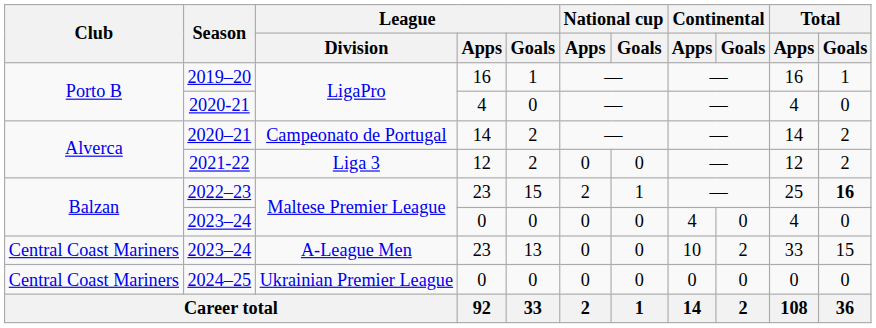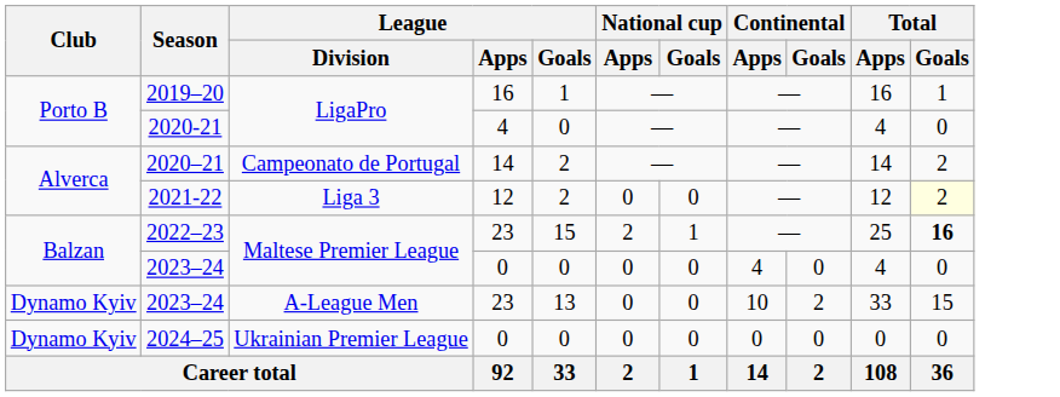2021-22 | Total / Goals: no background -> lightyellow background
2023–24 / A-League Men | Club: Central Coast Mariners -> Dynamo Kyiv
2024–25 | Club: Central Coast Mariners -> Dynamo Kyiv
